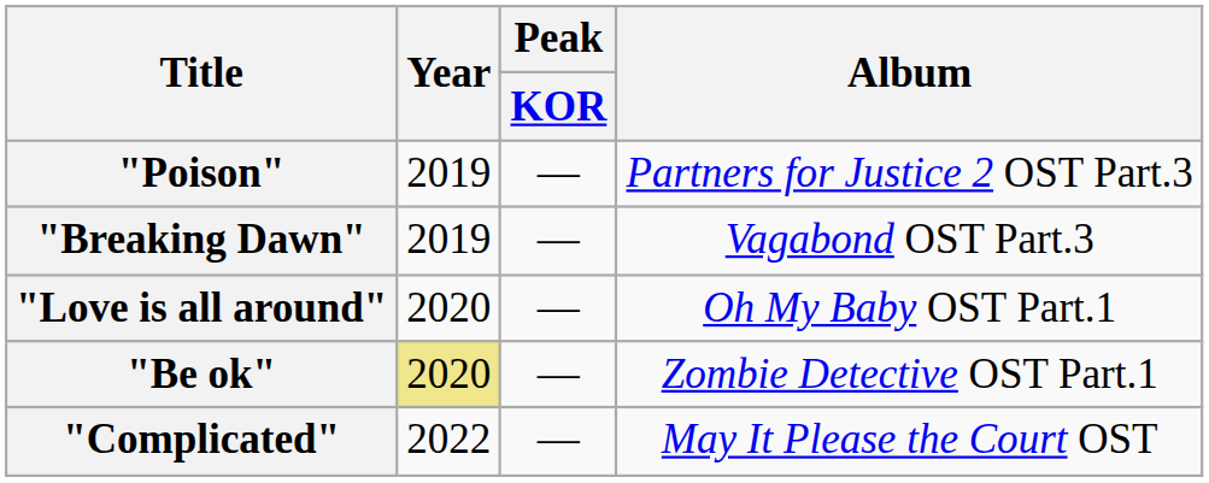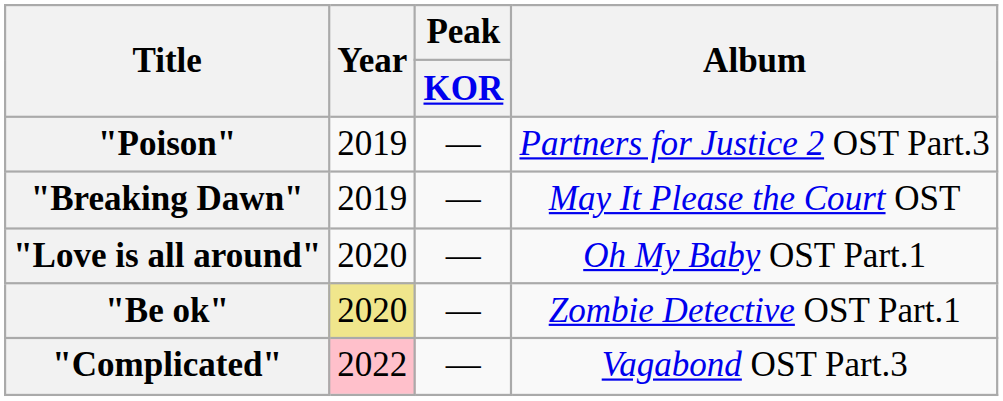"Breaking Dawn" | Album: Vagabond OST Part.3 -> May It Please the Court OST
"Complicated" | Year: no background -> pink background
"Complicated" | Album: May It Please the Court OST -> Vagabond OST Part.3
